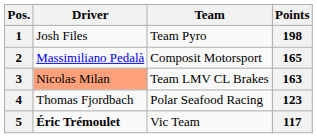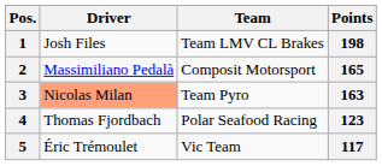1 | Team: Team Pyro -> Team LMV CL Brakes
3 | Team: Team LMV CL Brakes -> Team Pyro
5 | Driver: bold -> normal
